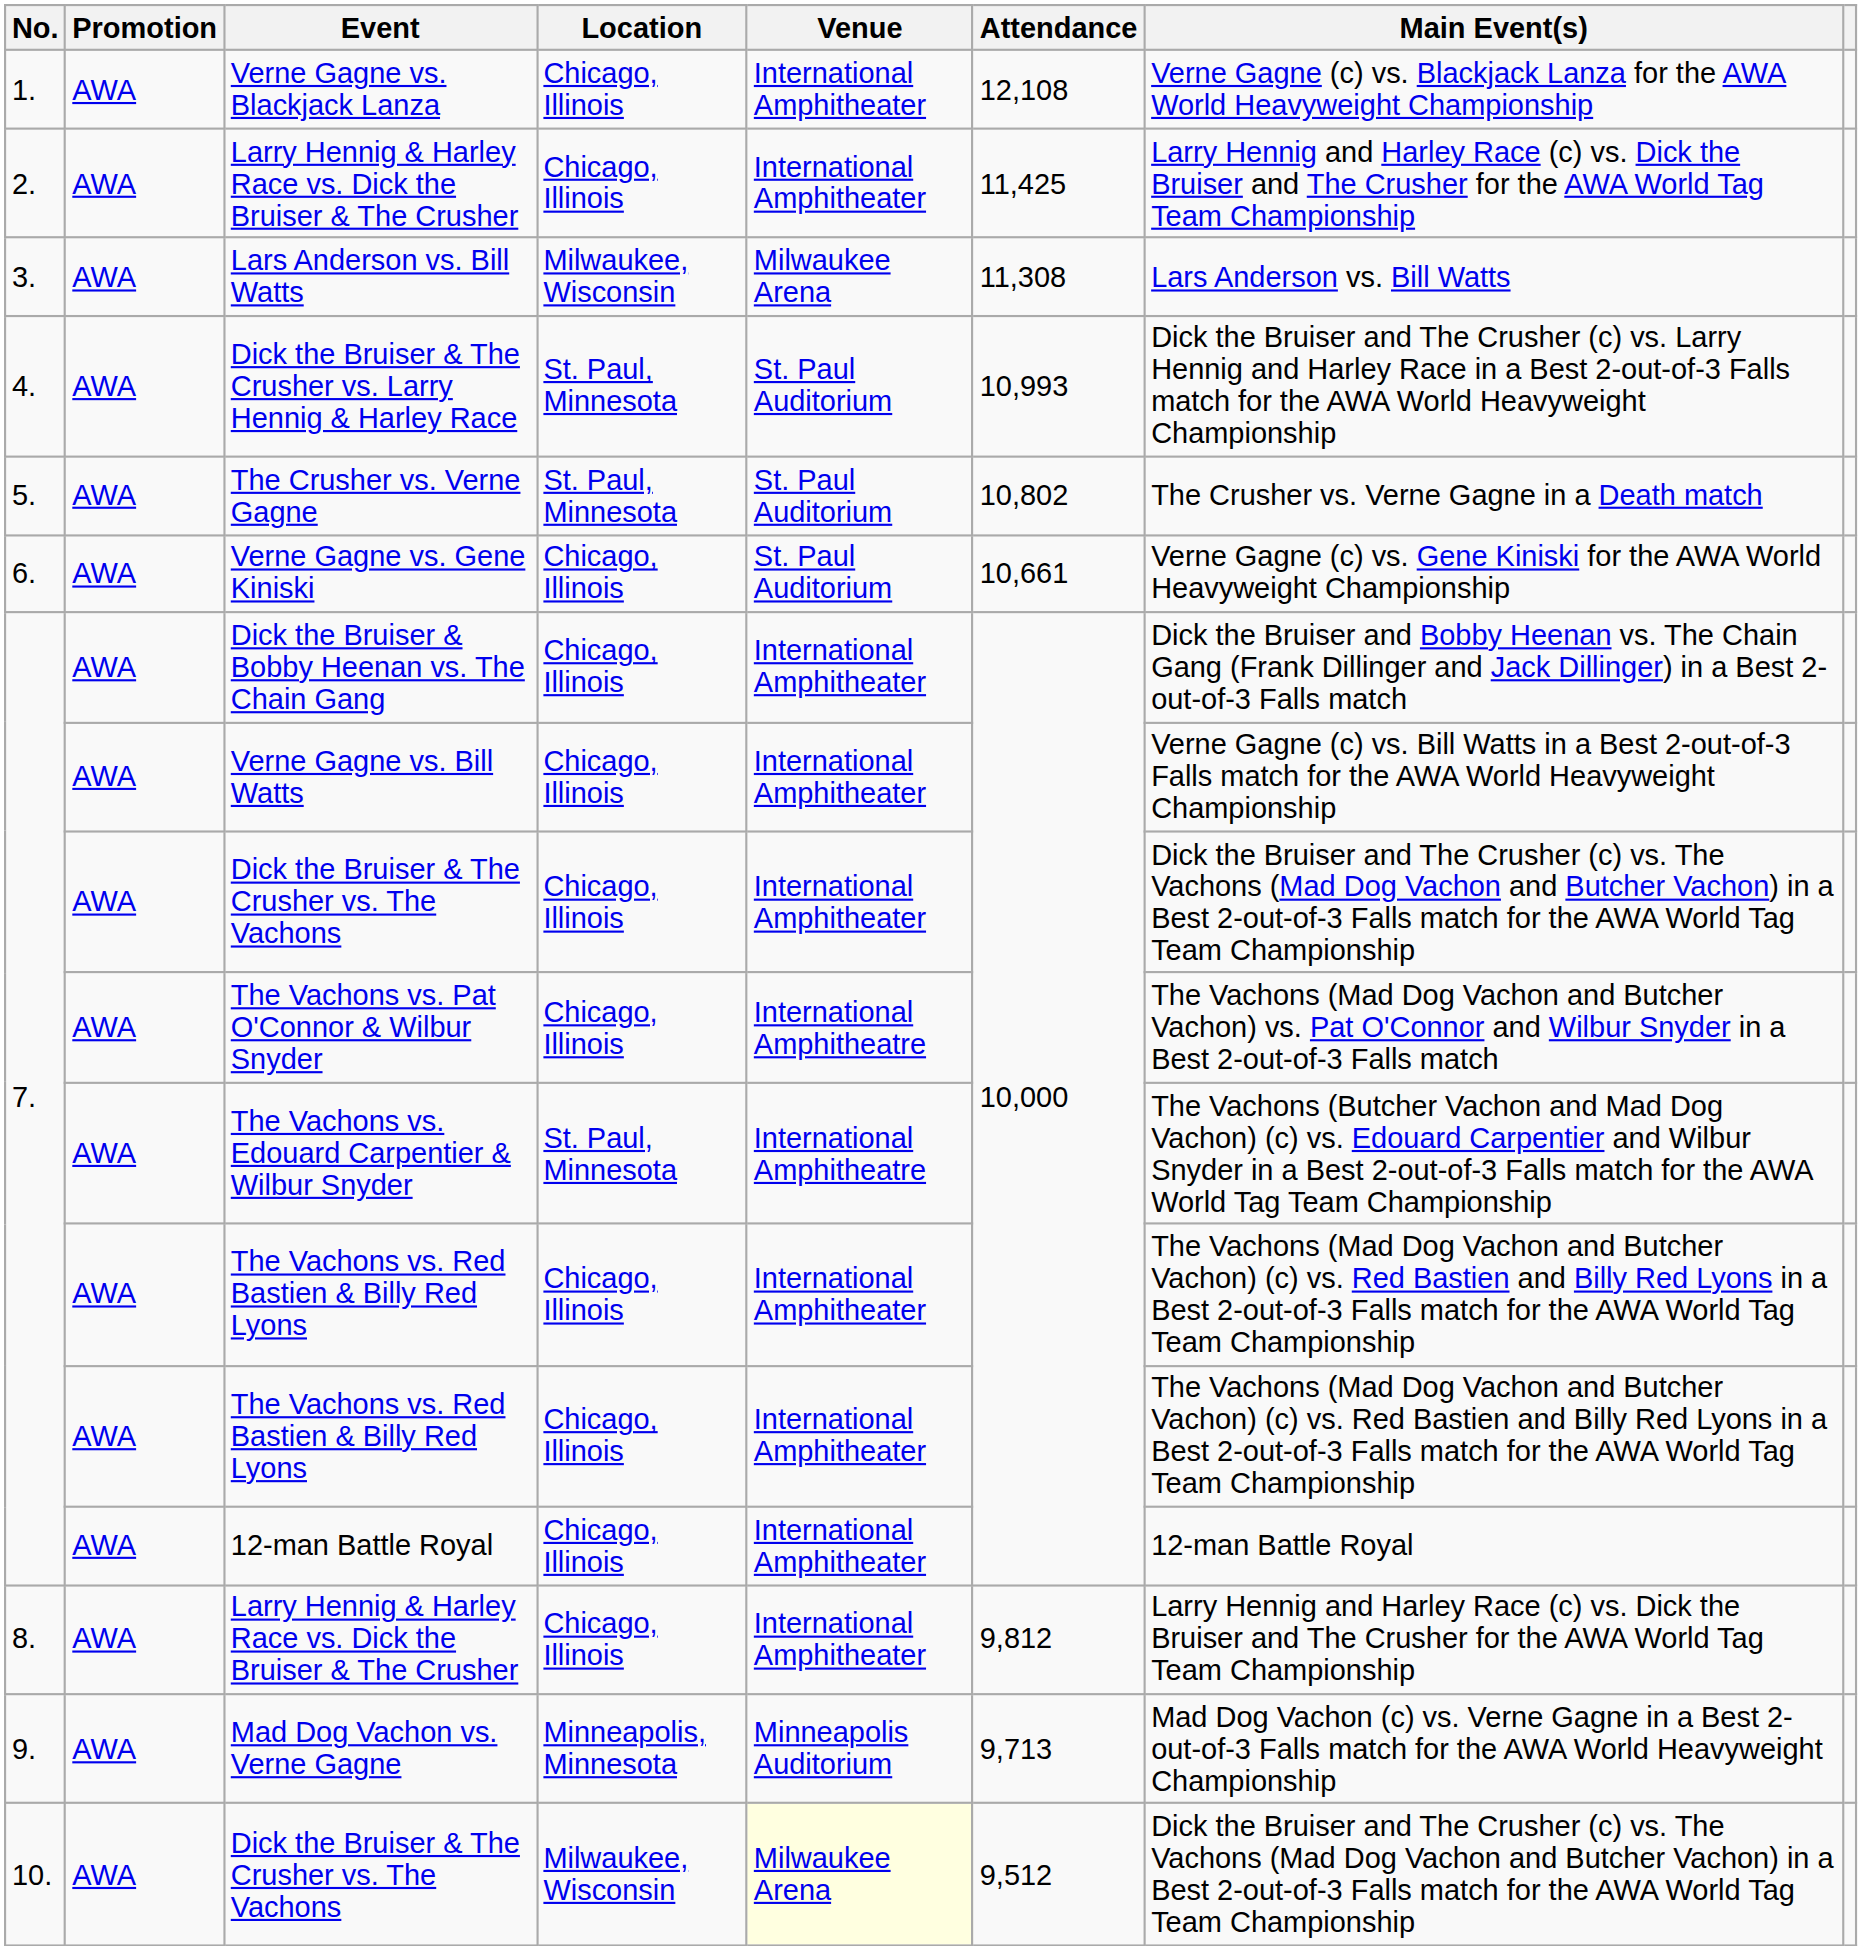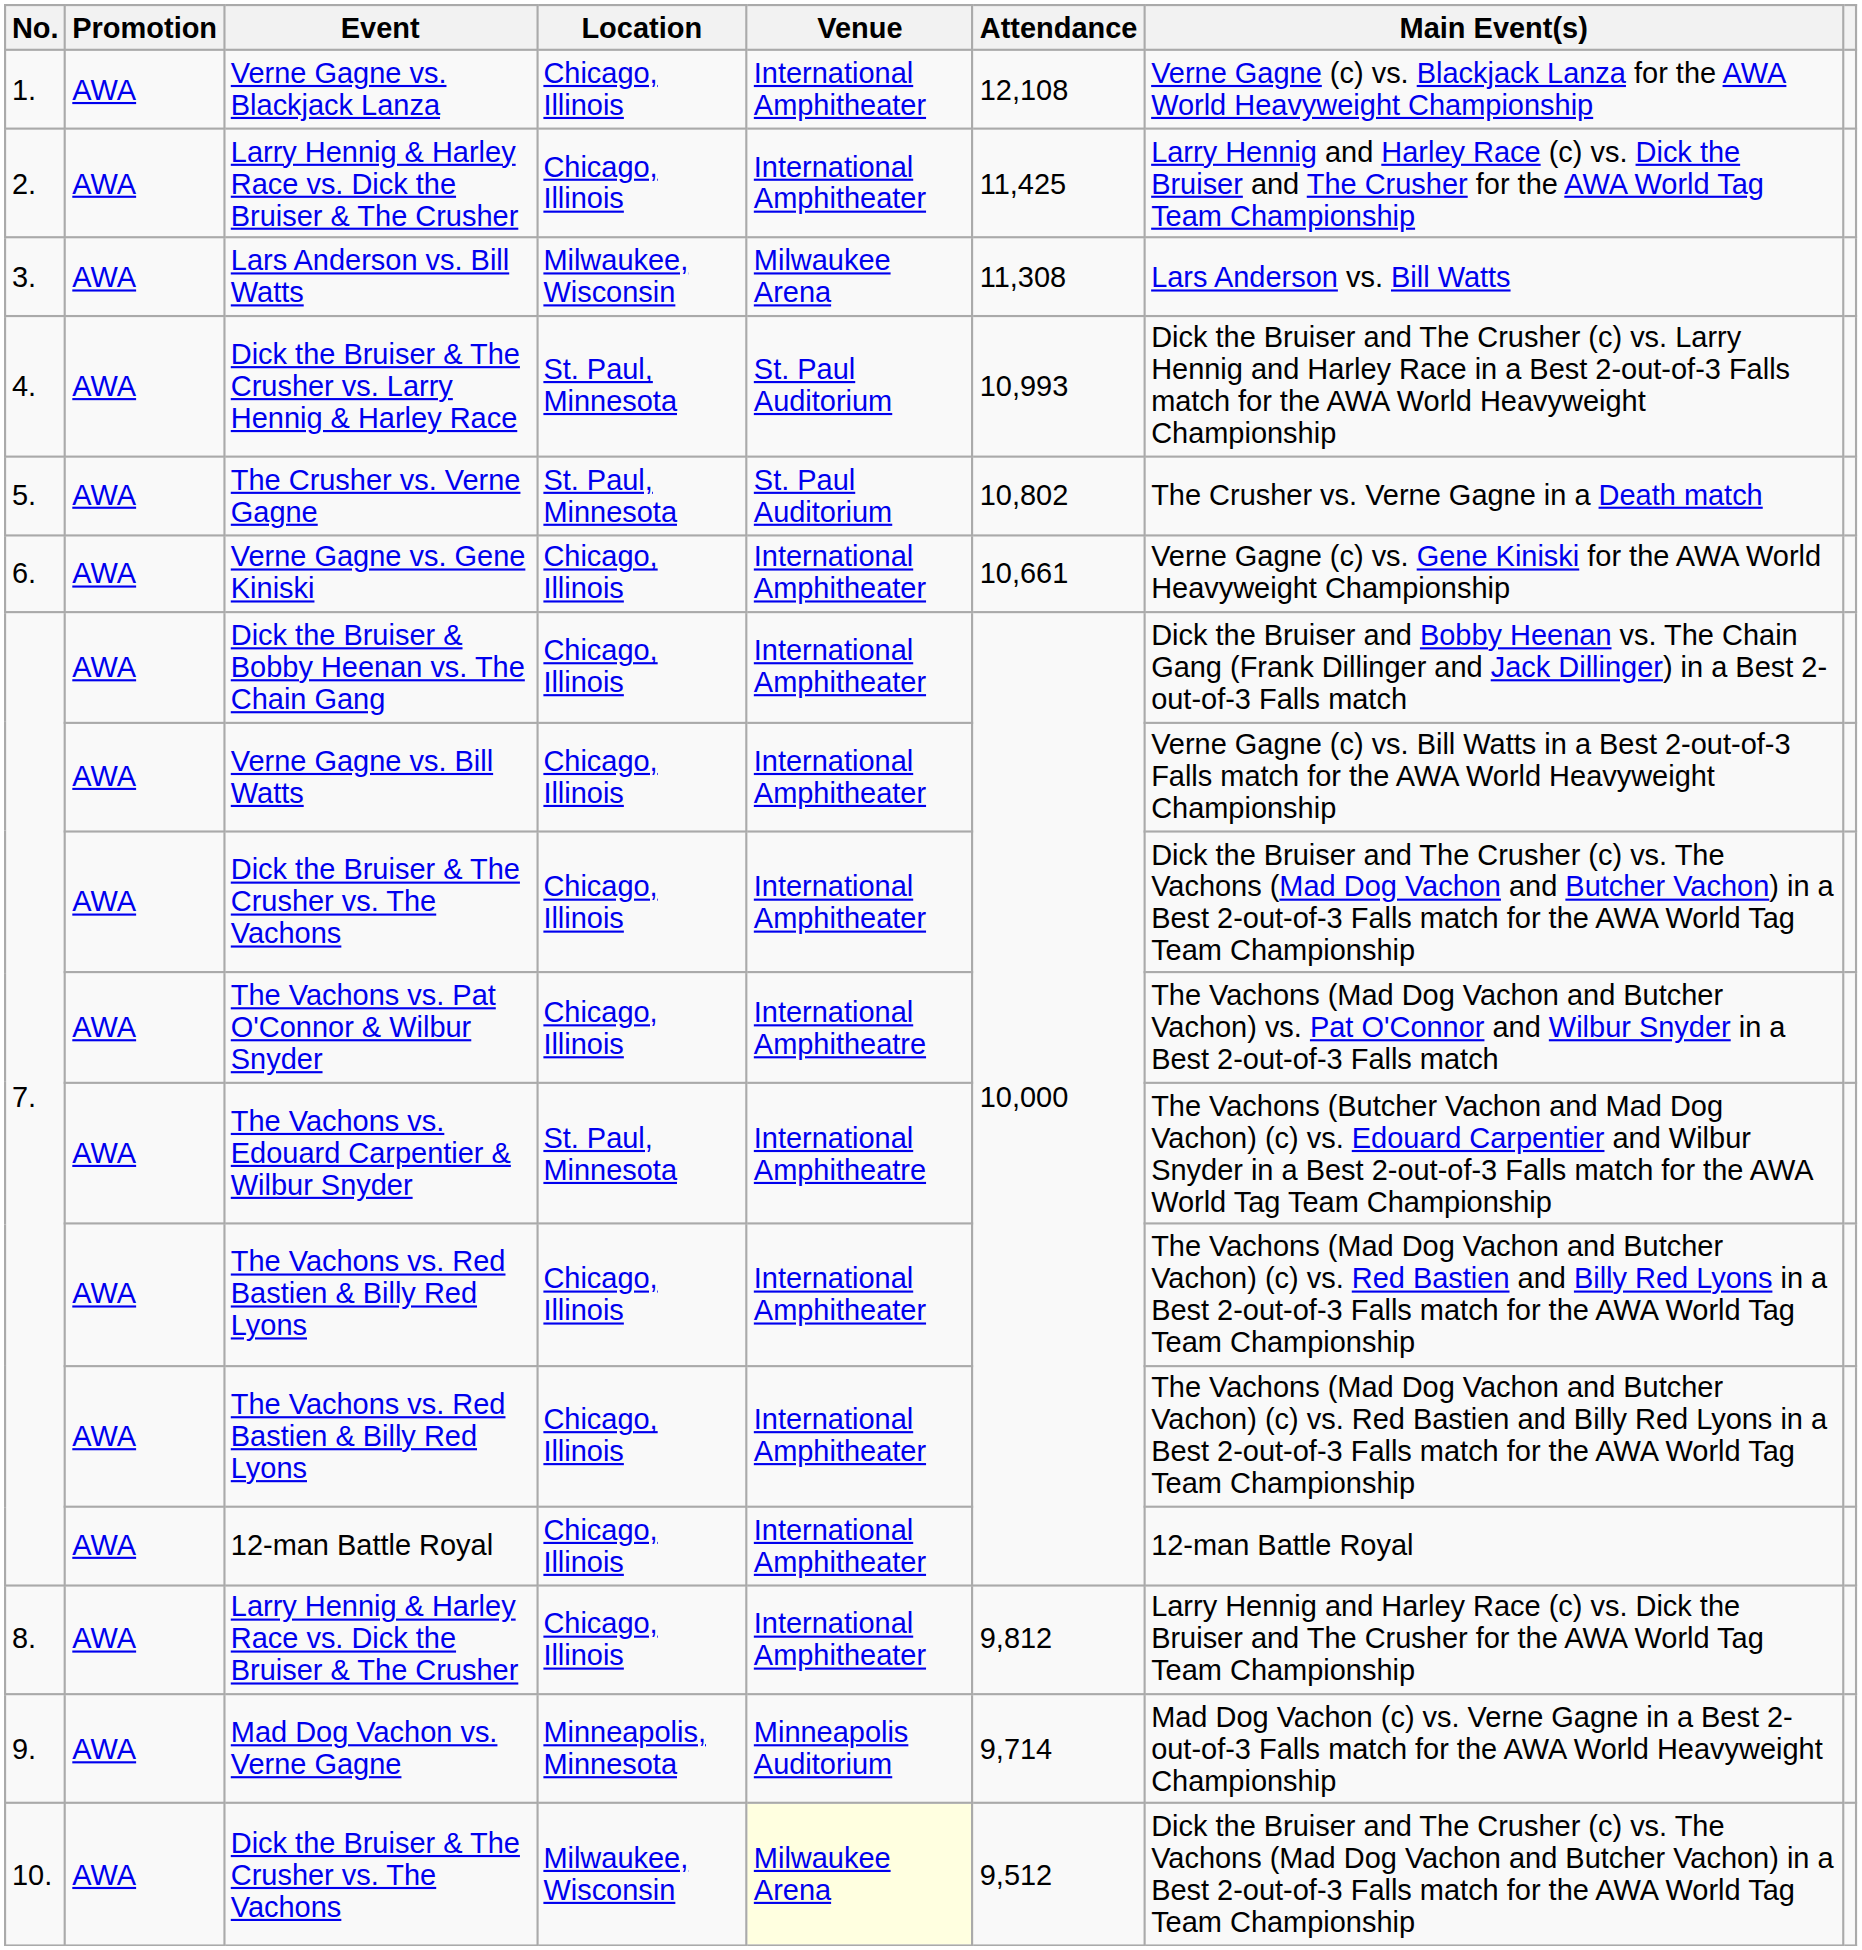Verne Gagne vs. Gene Kiniski | Venue: St. Paul Auditorium -> International Amphitheater
Mad Dog Vachon vs. Verne Gagne | Attendance: 9,713 -> 9,714
